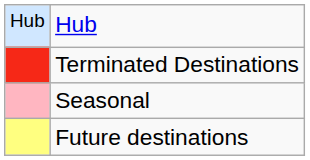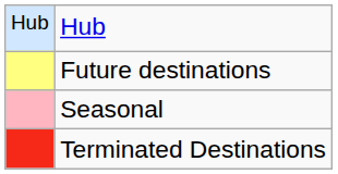rows swapped: Future destinations <-> Terminated Destinations
